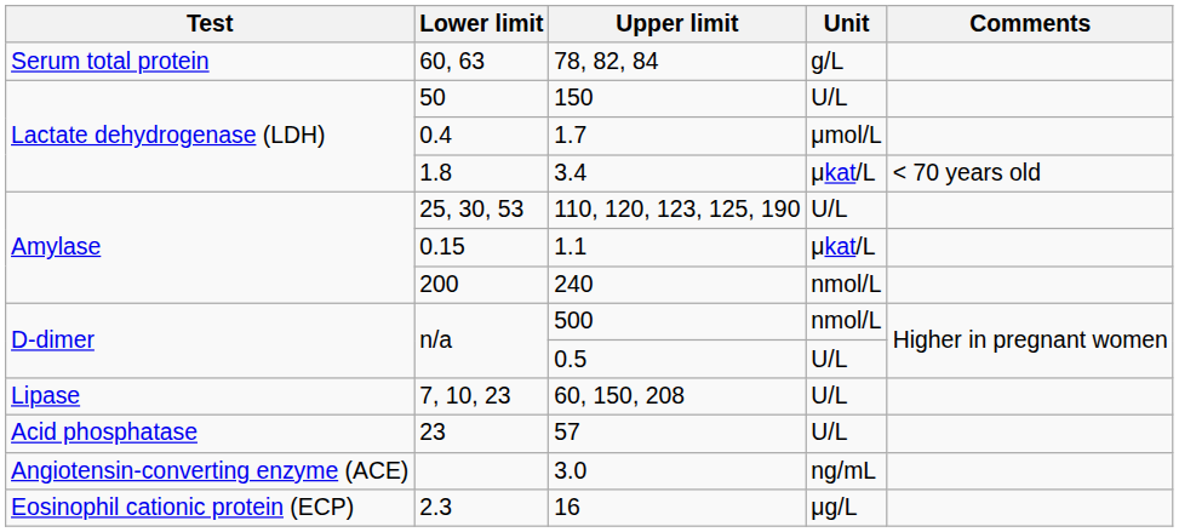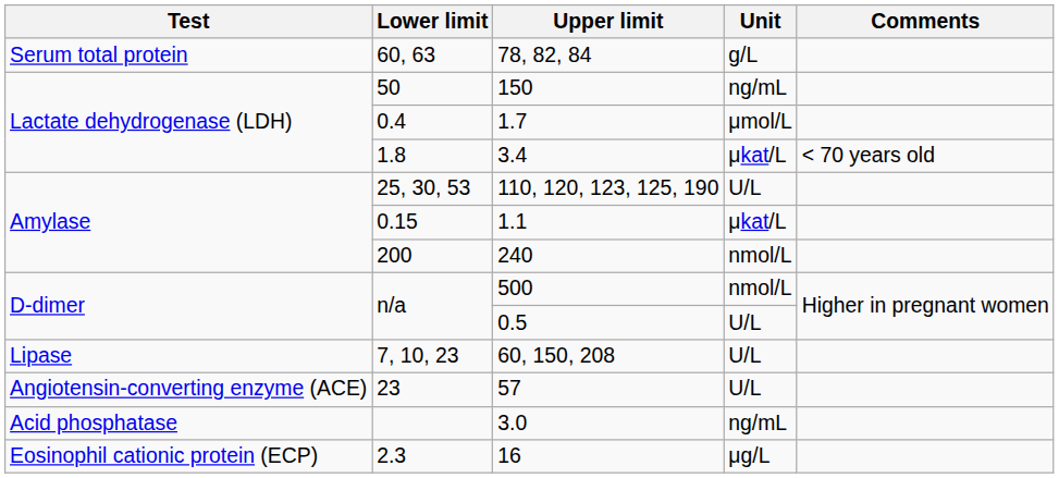150 | Unit: U/L -> ng/mL
57 | Test: Acid phosphatase -> Angiotensin-converting enzyme (ACE)
3.0 | Test: Angiotensin-converting enzyme (ACE) -> Acid phosphatase
